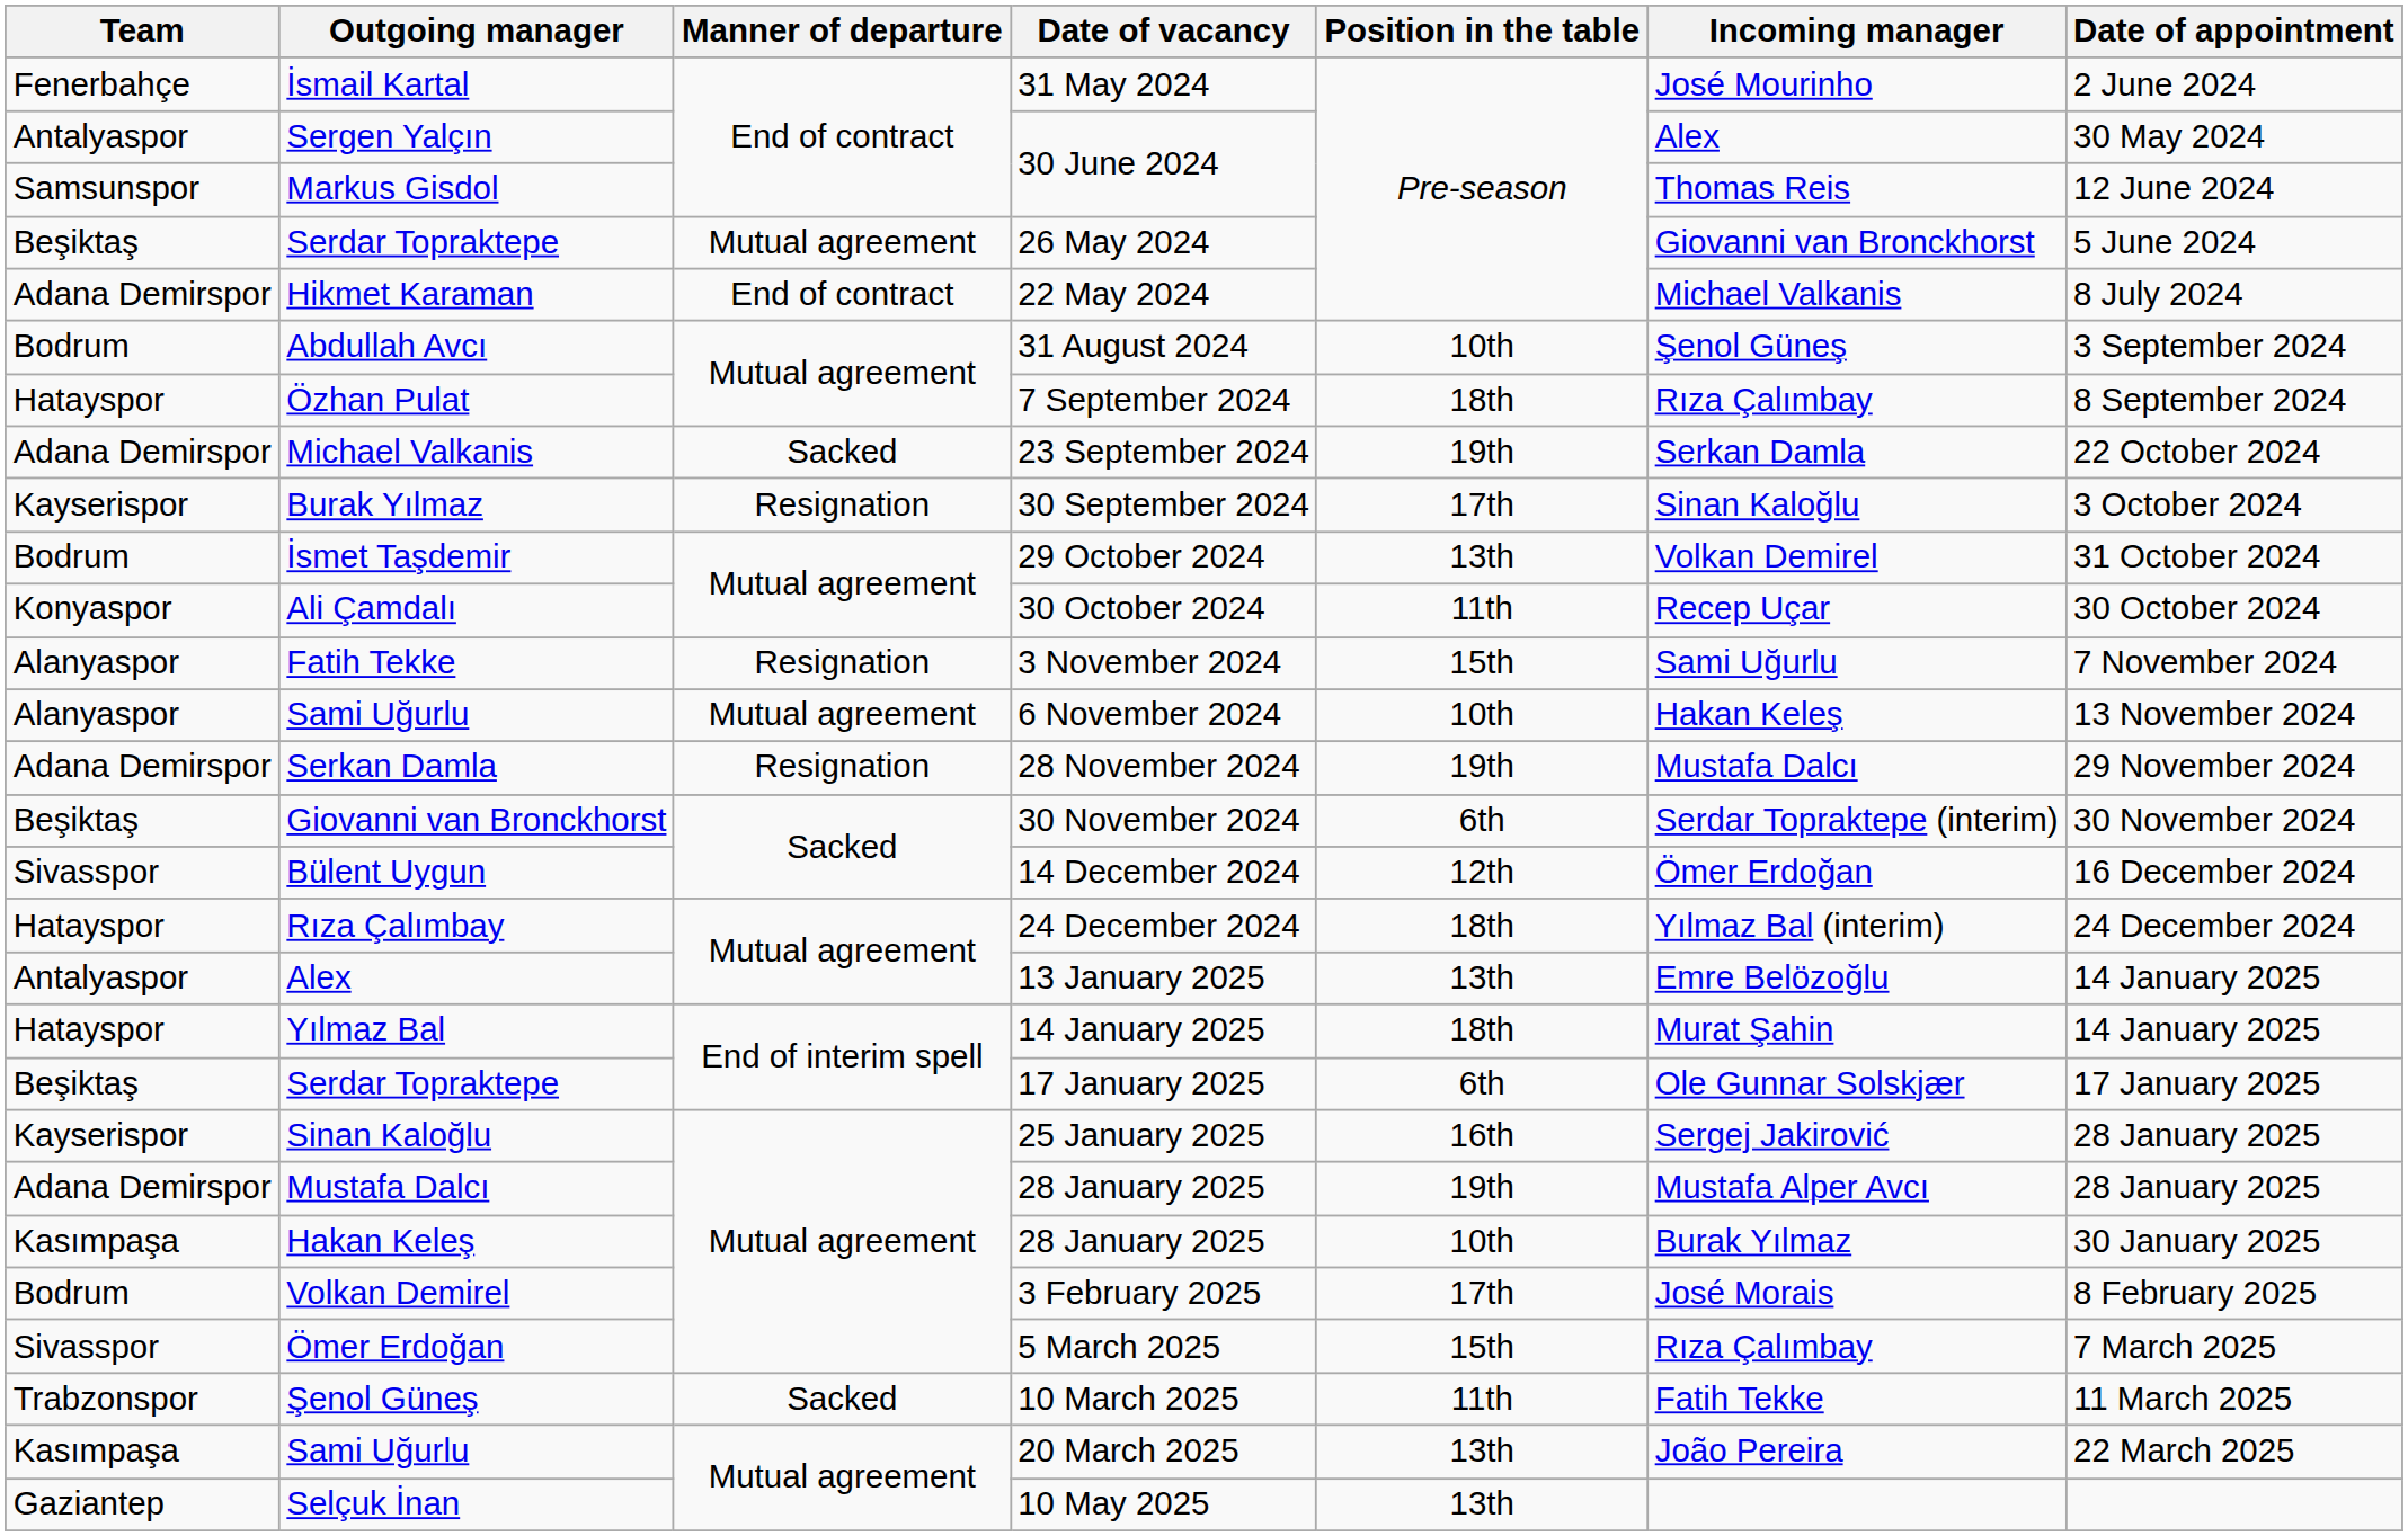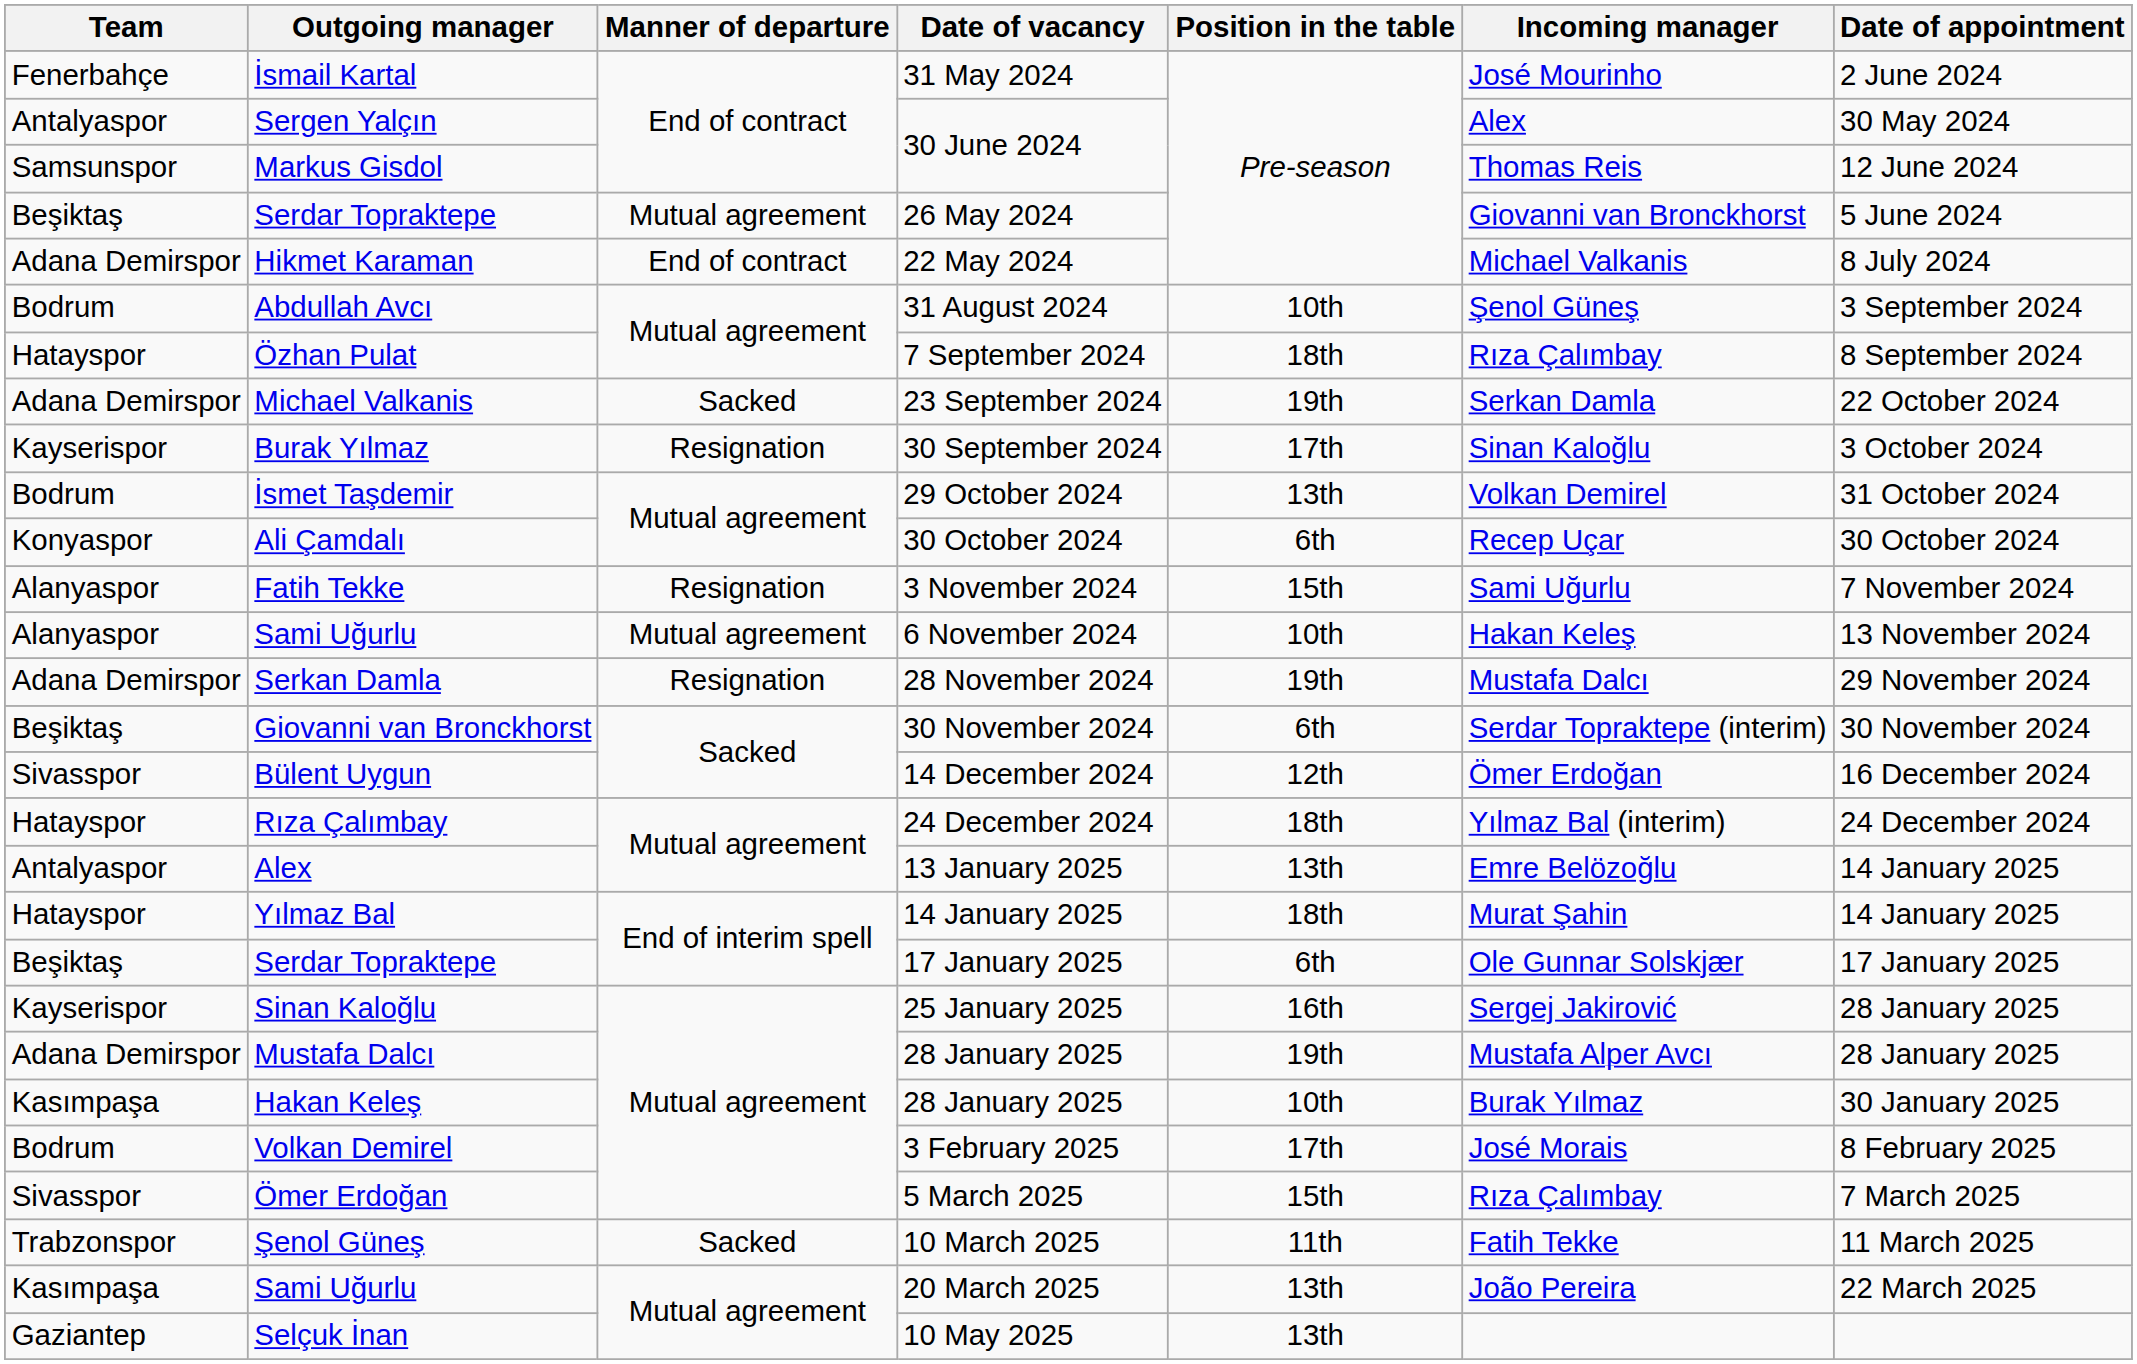Ali Çamdalı | Position in the table: 11th -> 6th
